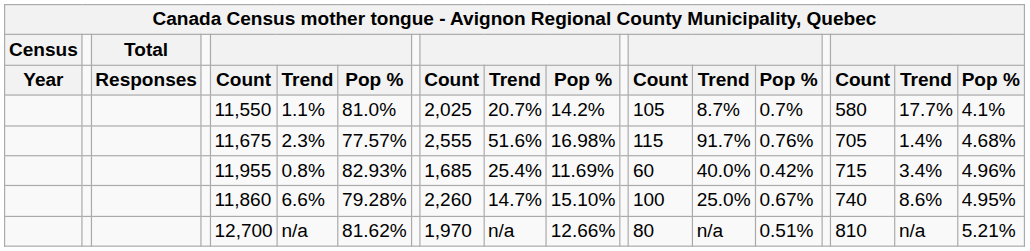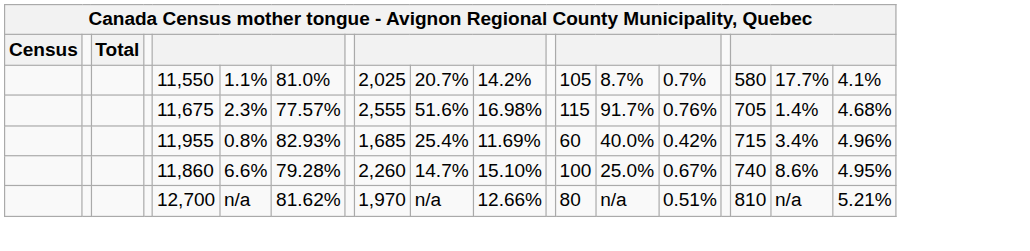- row: Year | Responses | Count | Trend | Pop % | Count | Trend | Pop % | Count | Trend | Pop % | Count | Trend | Pop %
